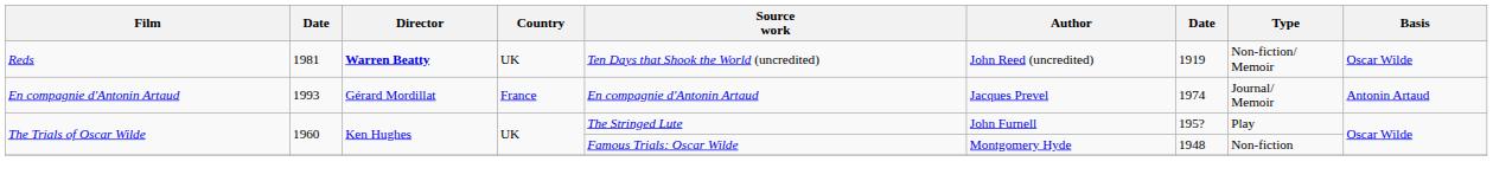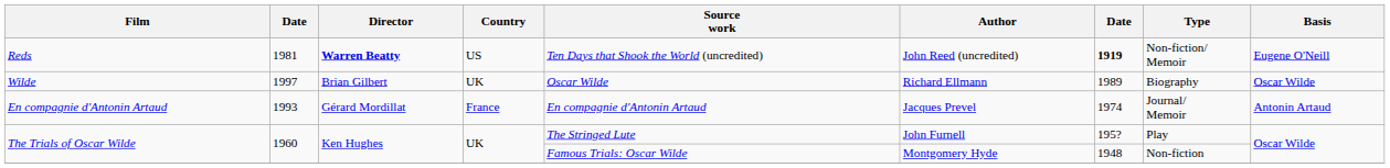Reds | Country: UK -> US
Reds | column 7: normal -> bold
Reds | Basis: Oscar Wilde -> Eugene O'Neill
+ row: Wilde | 1997 | Brian Gilbert | UK | Oscar Wilde | Richard Ellmann | 1989 | Biography | Oscar Wilde
